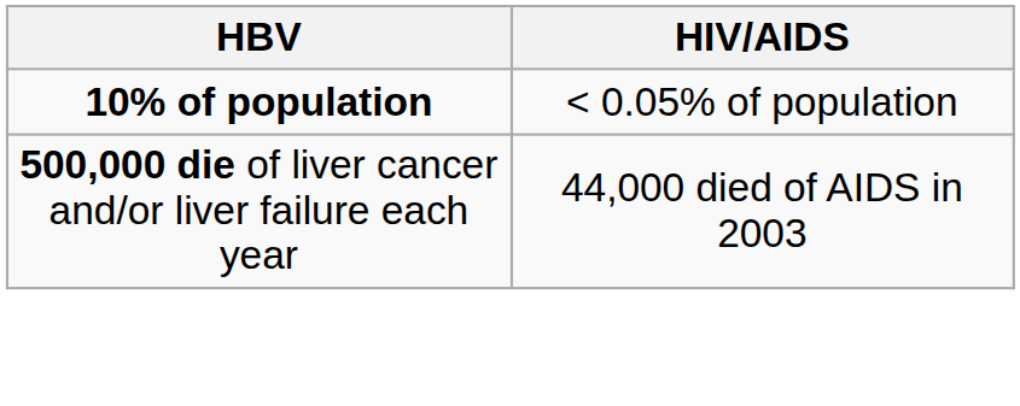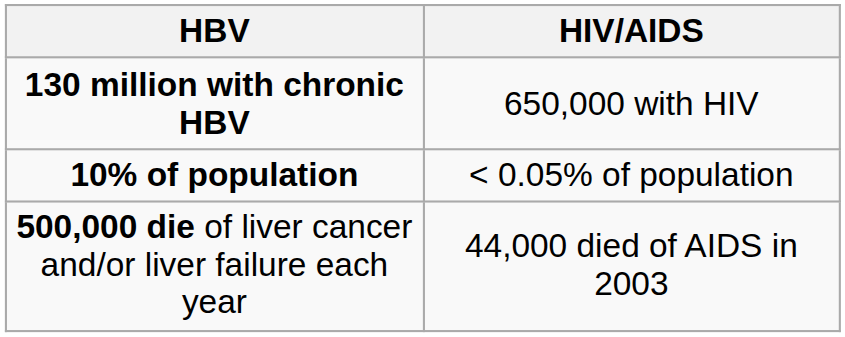+ row: 130 million with chronic HBV | 650,000 with HIV
